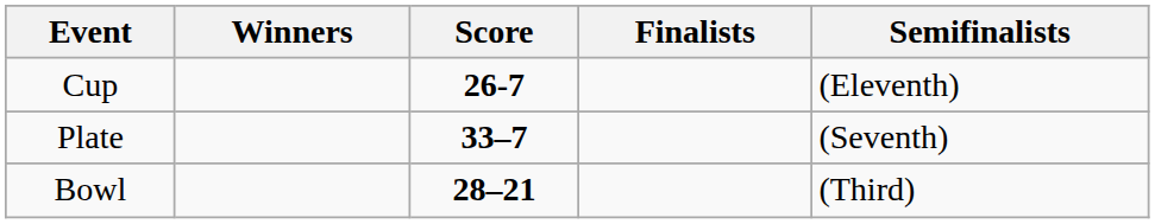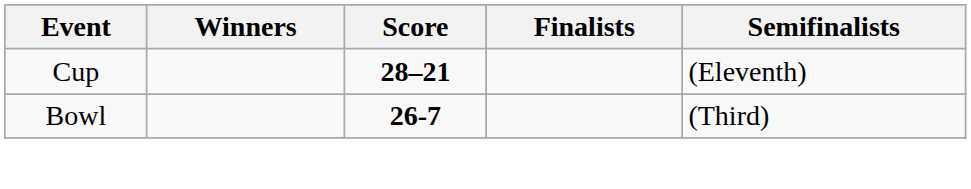Cup | Score: 26-7 -> 28–21
- row: Plate | 33–7 | (Seventh)
Bowl | Score: 28–21 -> 26-7
